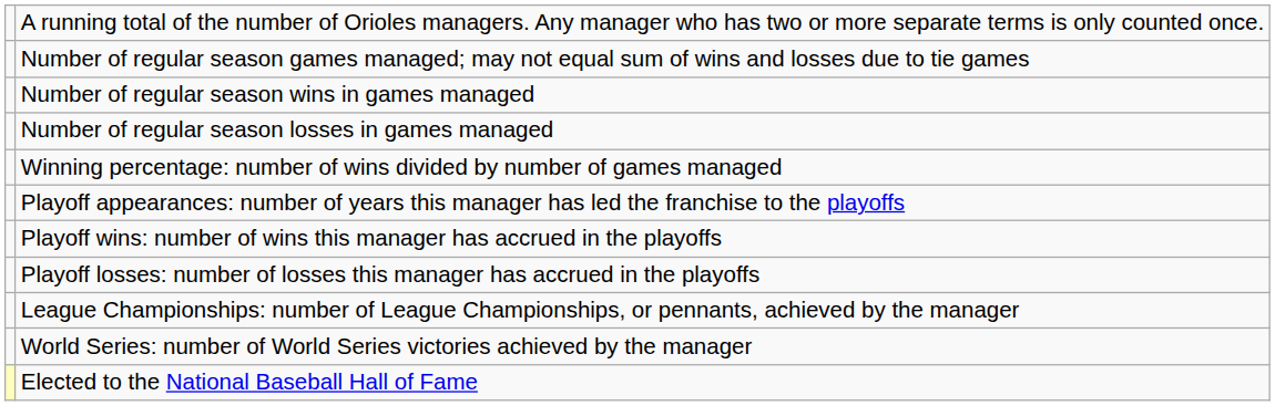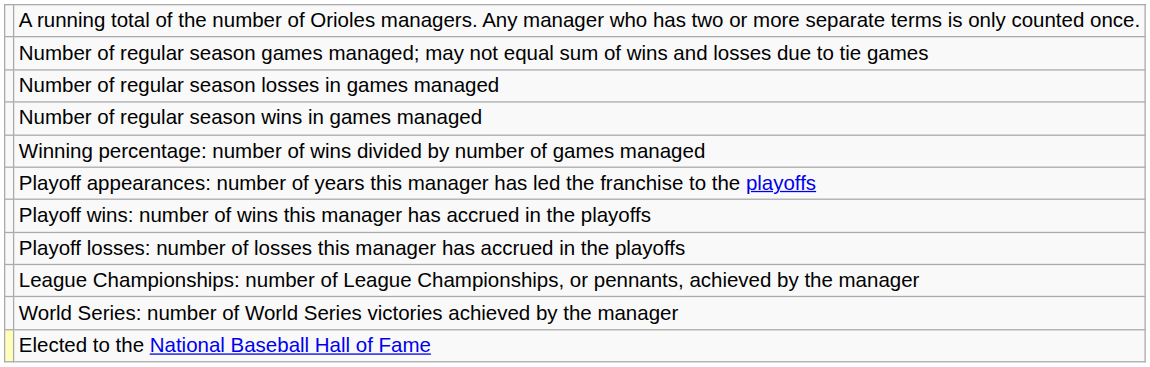rows swapped: Number of regular season wins in games managed <-> Number of regular season losses in games managed
